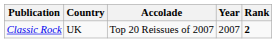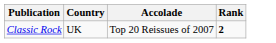- column: Year | 2007
